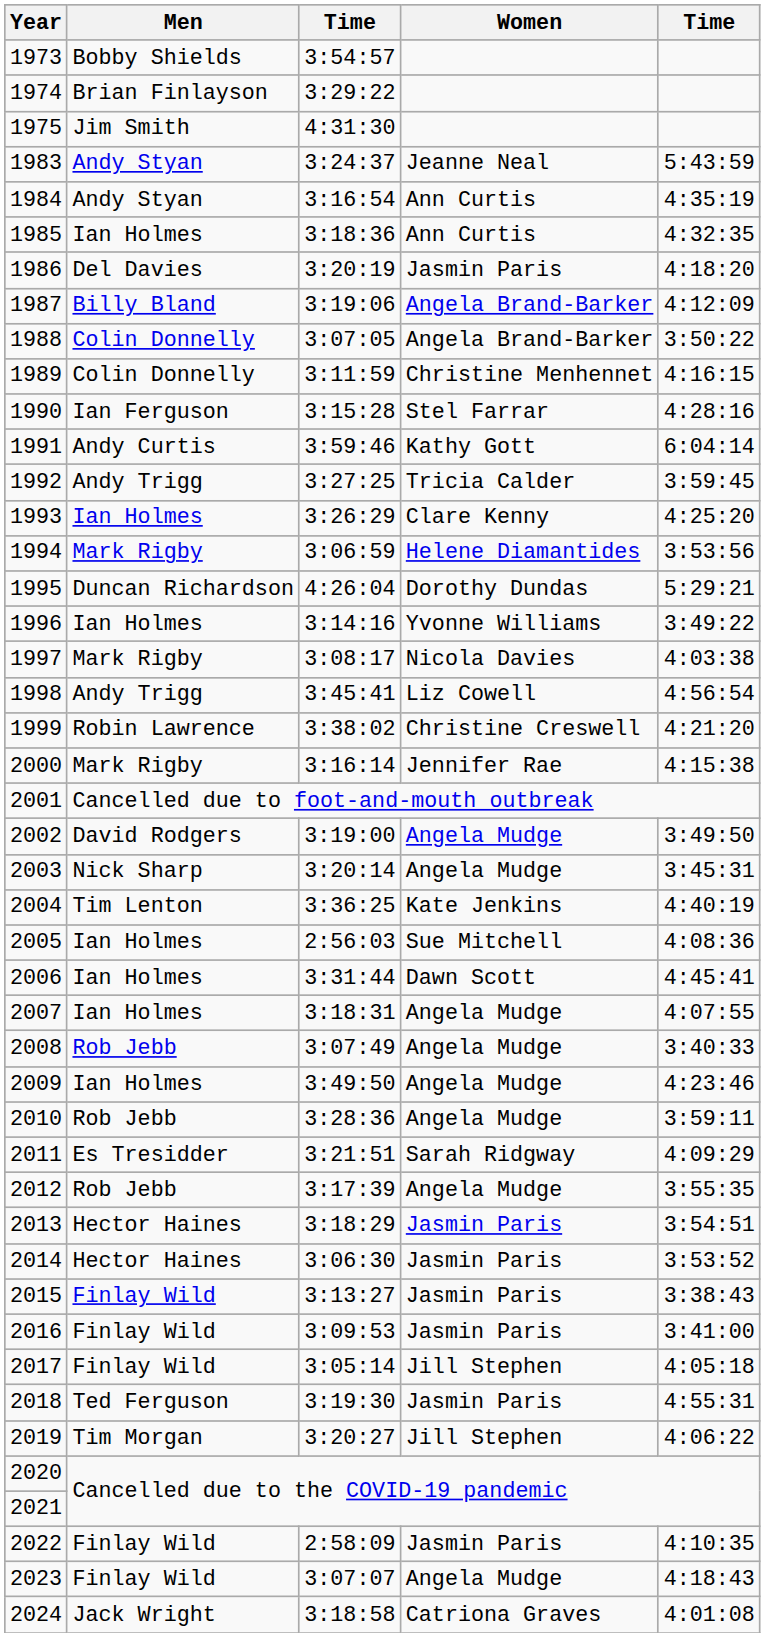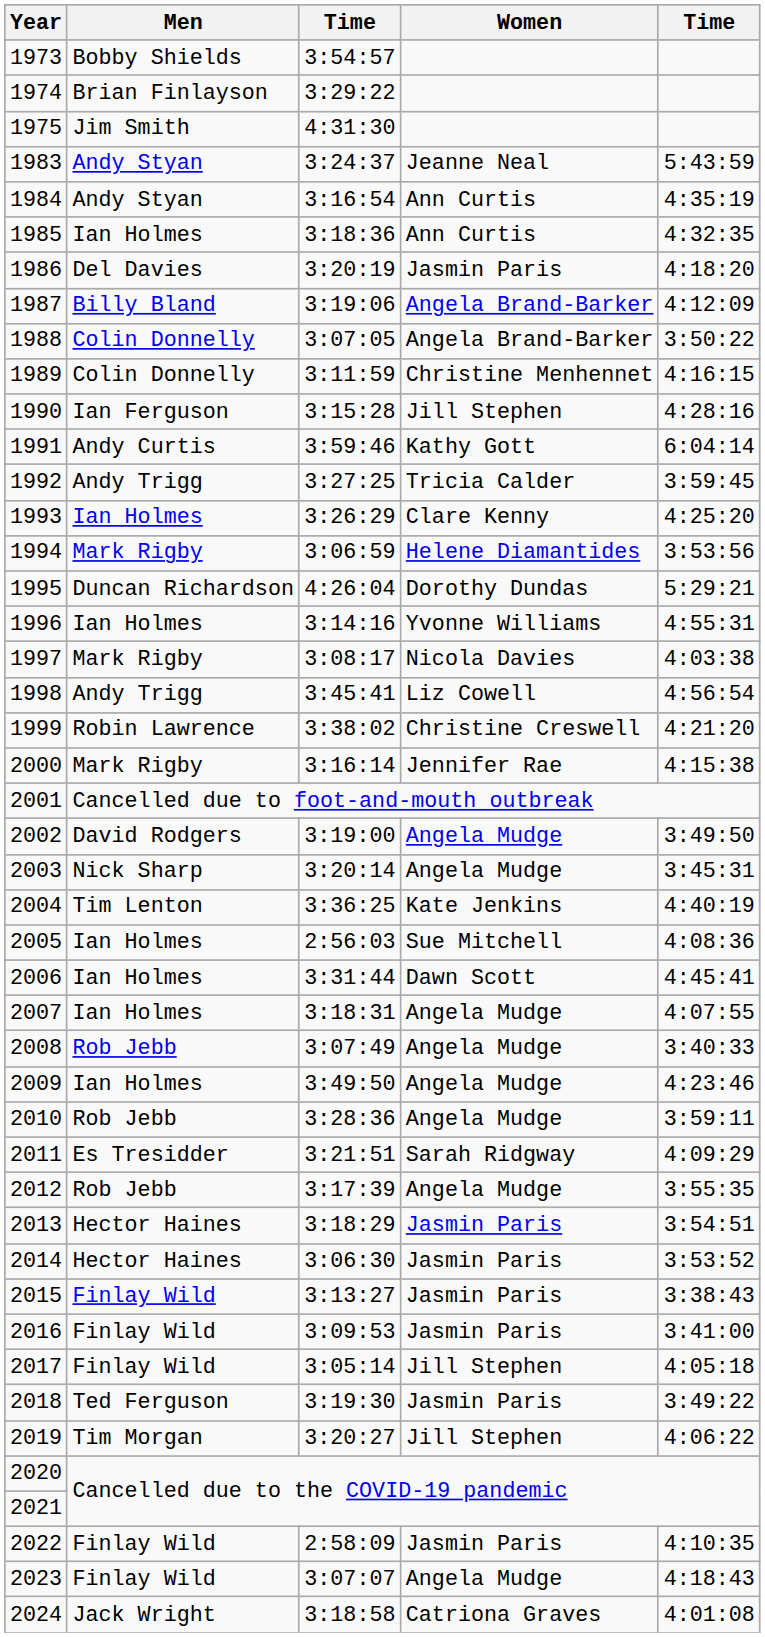1990 | Women: Stel Farrar -> Jill Stephen
1996 | column 5: 3:49:22 -> 4:55:31
2018 | column 5: 4:55:31 -> 3:49:22
